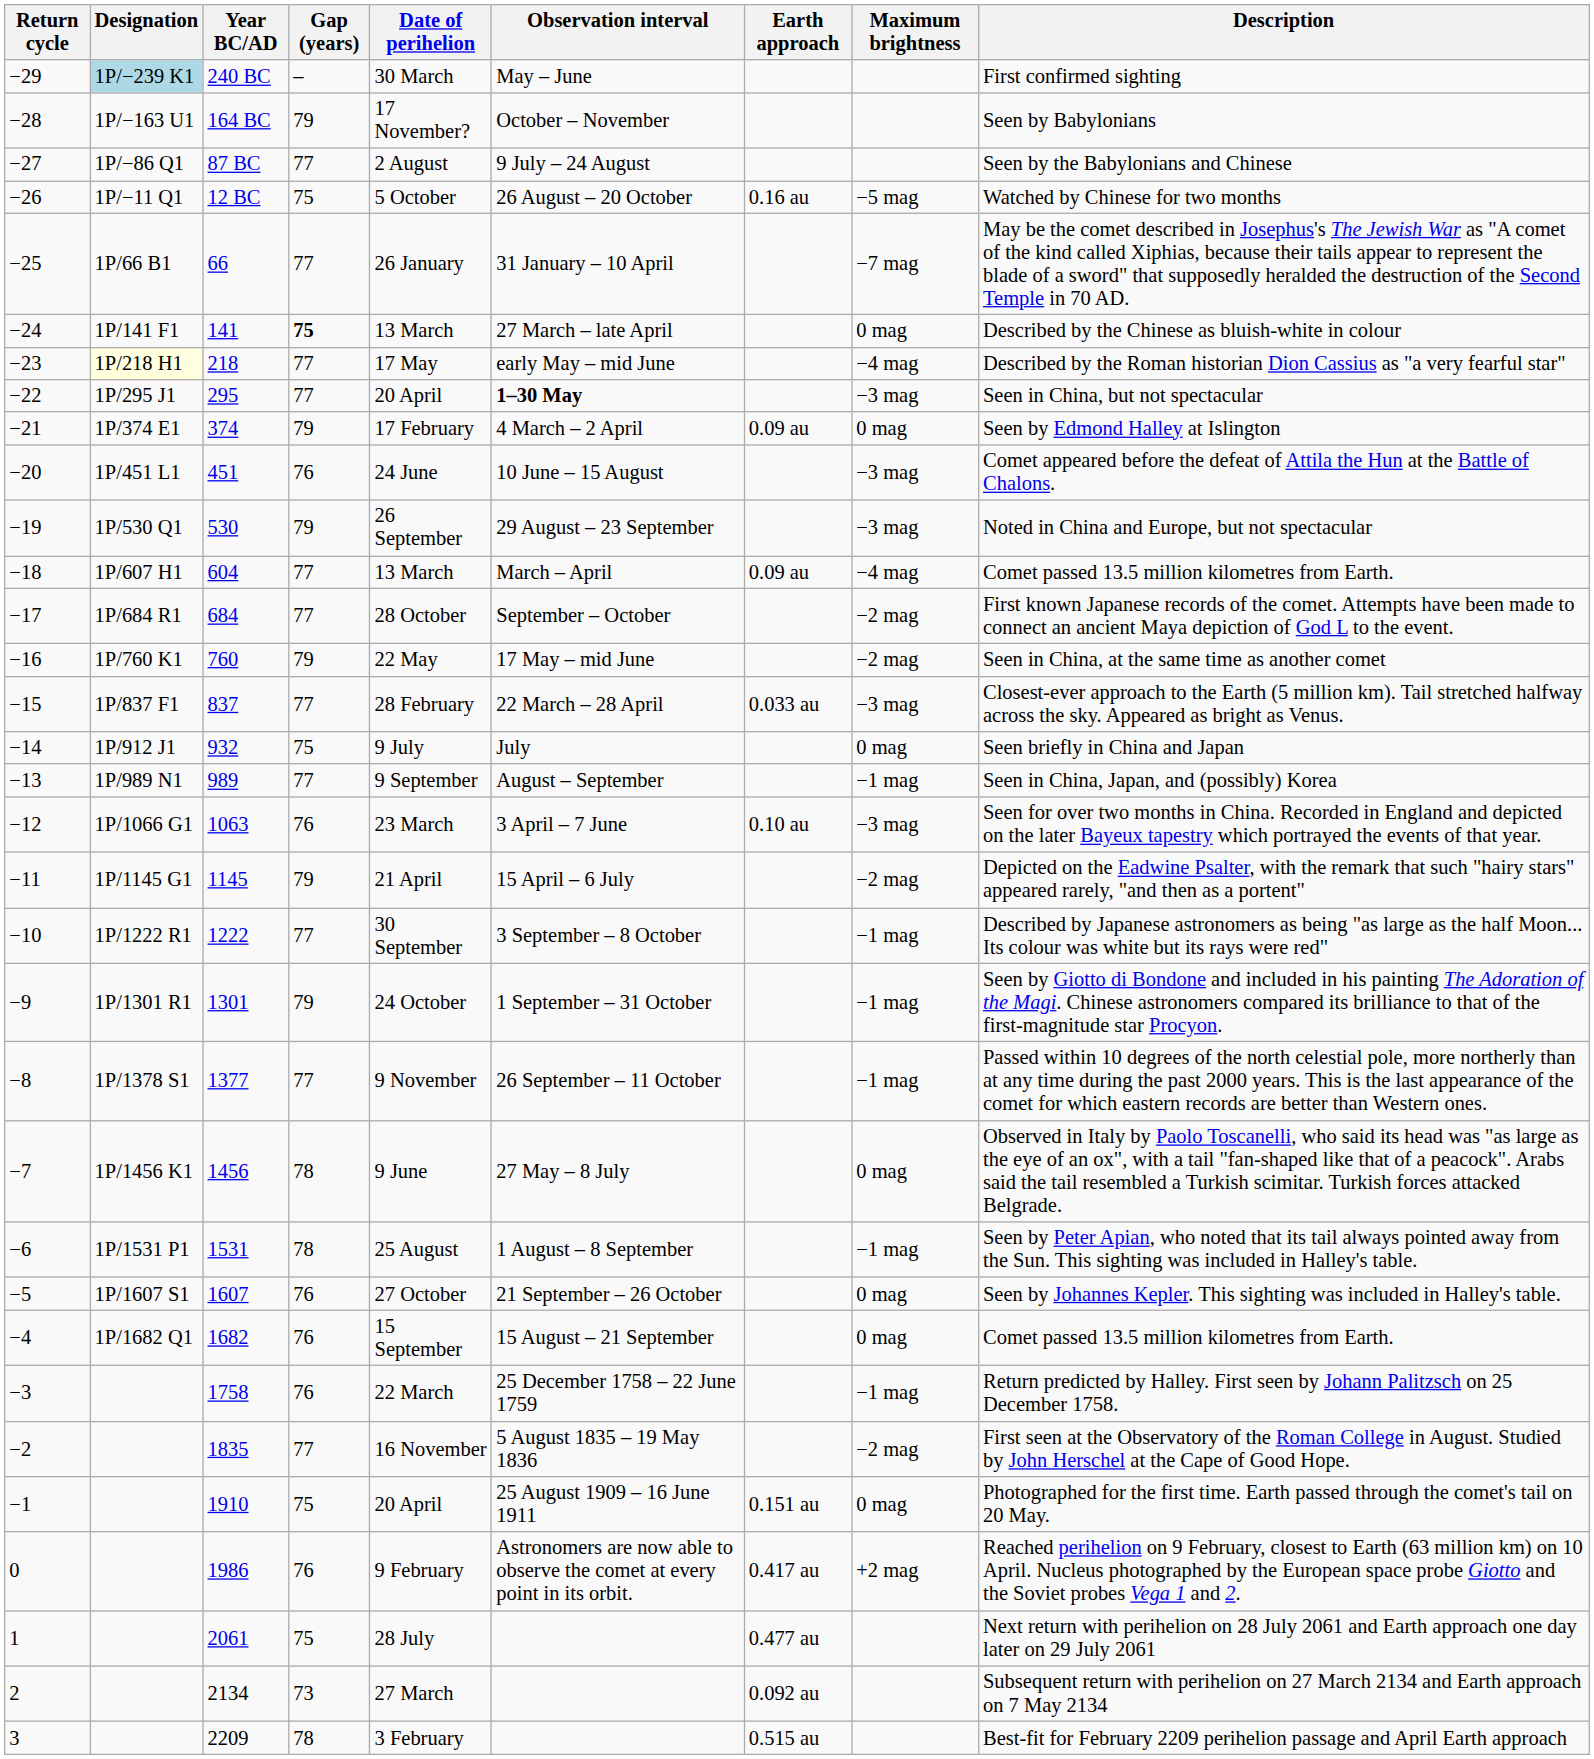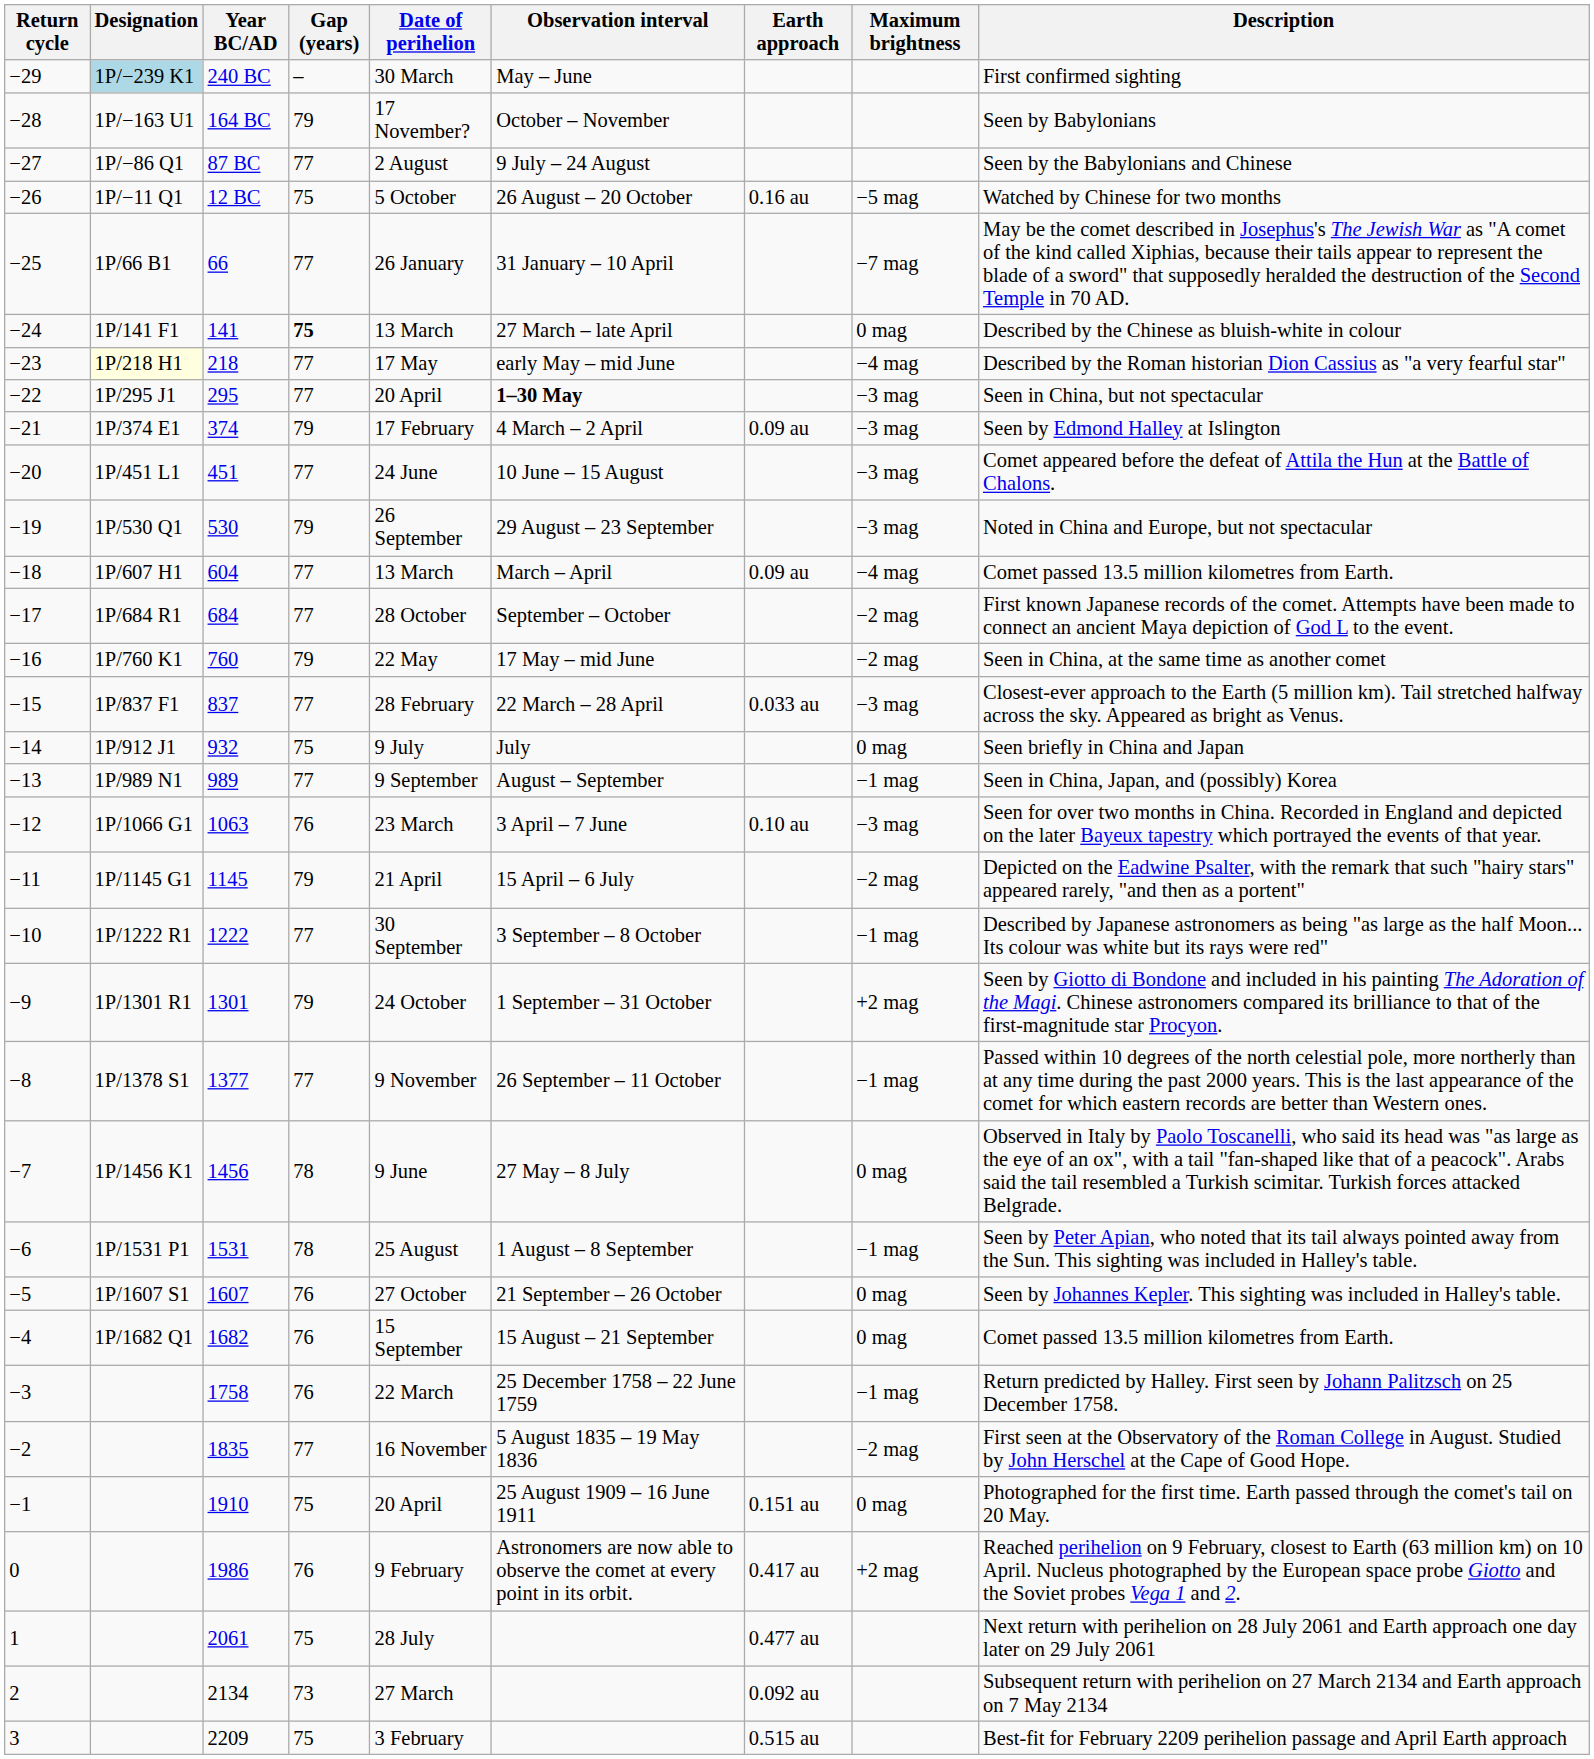−21 | Maximum brightness: 0 mag -> −3 mag
−20 | Gap (years): 76 -> 77
−9 | Maximum brightness: −1 mag -> +2 mag
3 | Gap (years): 78 -> 75
